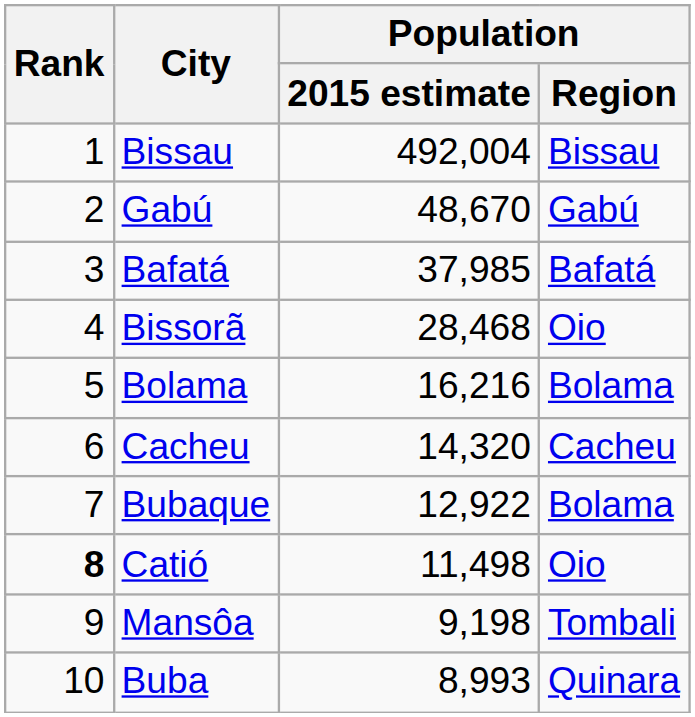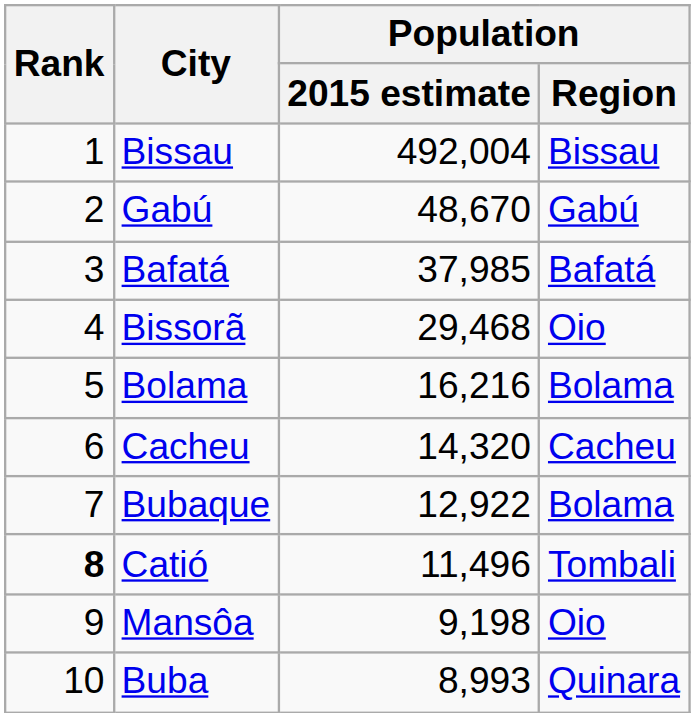Bissorã | Population / 2015 estimate: 28,468 -> 29,468
Catió | Population / 2015 estimate: 11,498 -> 11,496
Catió | Population / Region: Oio -> Tombali
Mansôa | Population / Region: Tombali -> Oio
